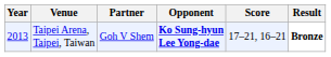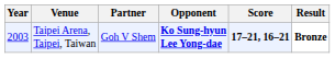Taipei Arena, Taipei, Taiwan | Year: 2013 -> 2003
Taipei Arena, Taipei, Taiwan | Score: normal -> bold
